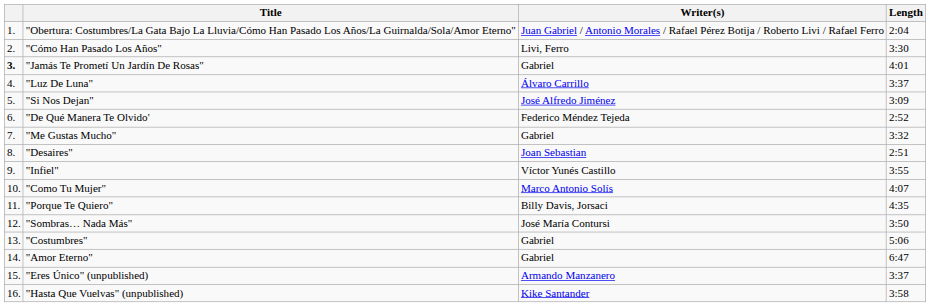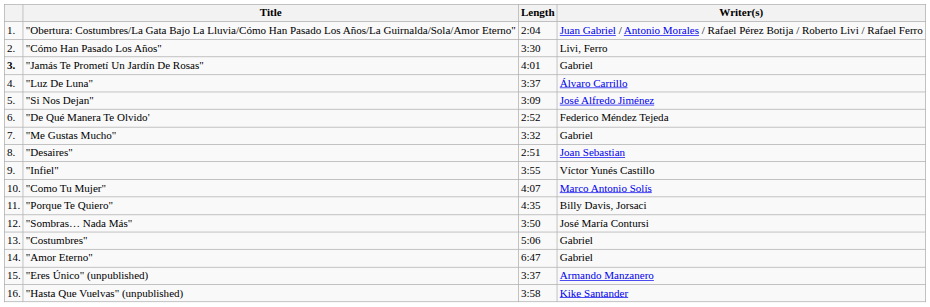columns swapped: Writer(s) <-> Length
